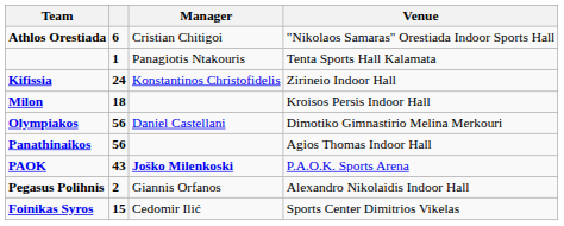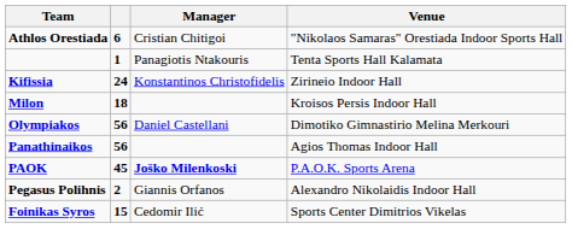PAOK | column 2: 43 -> 45
